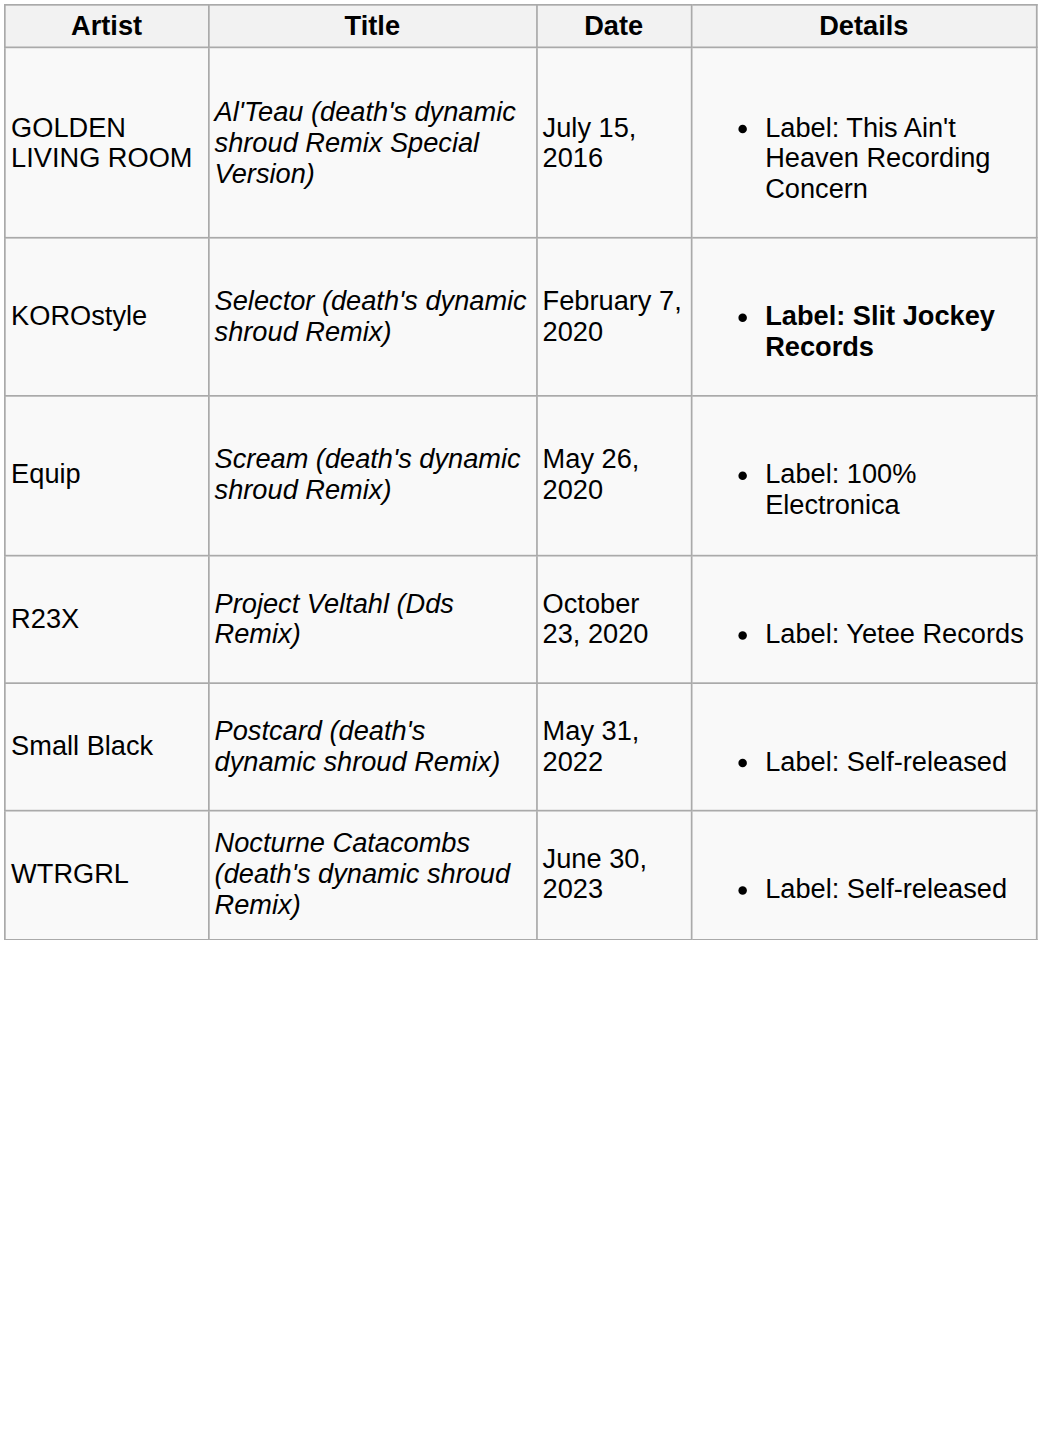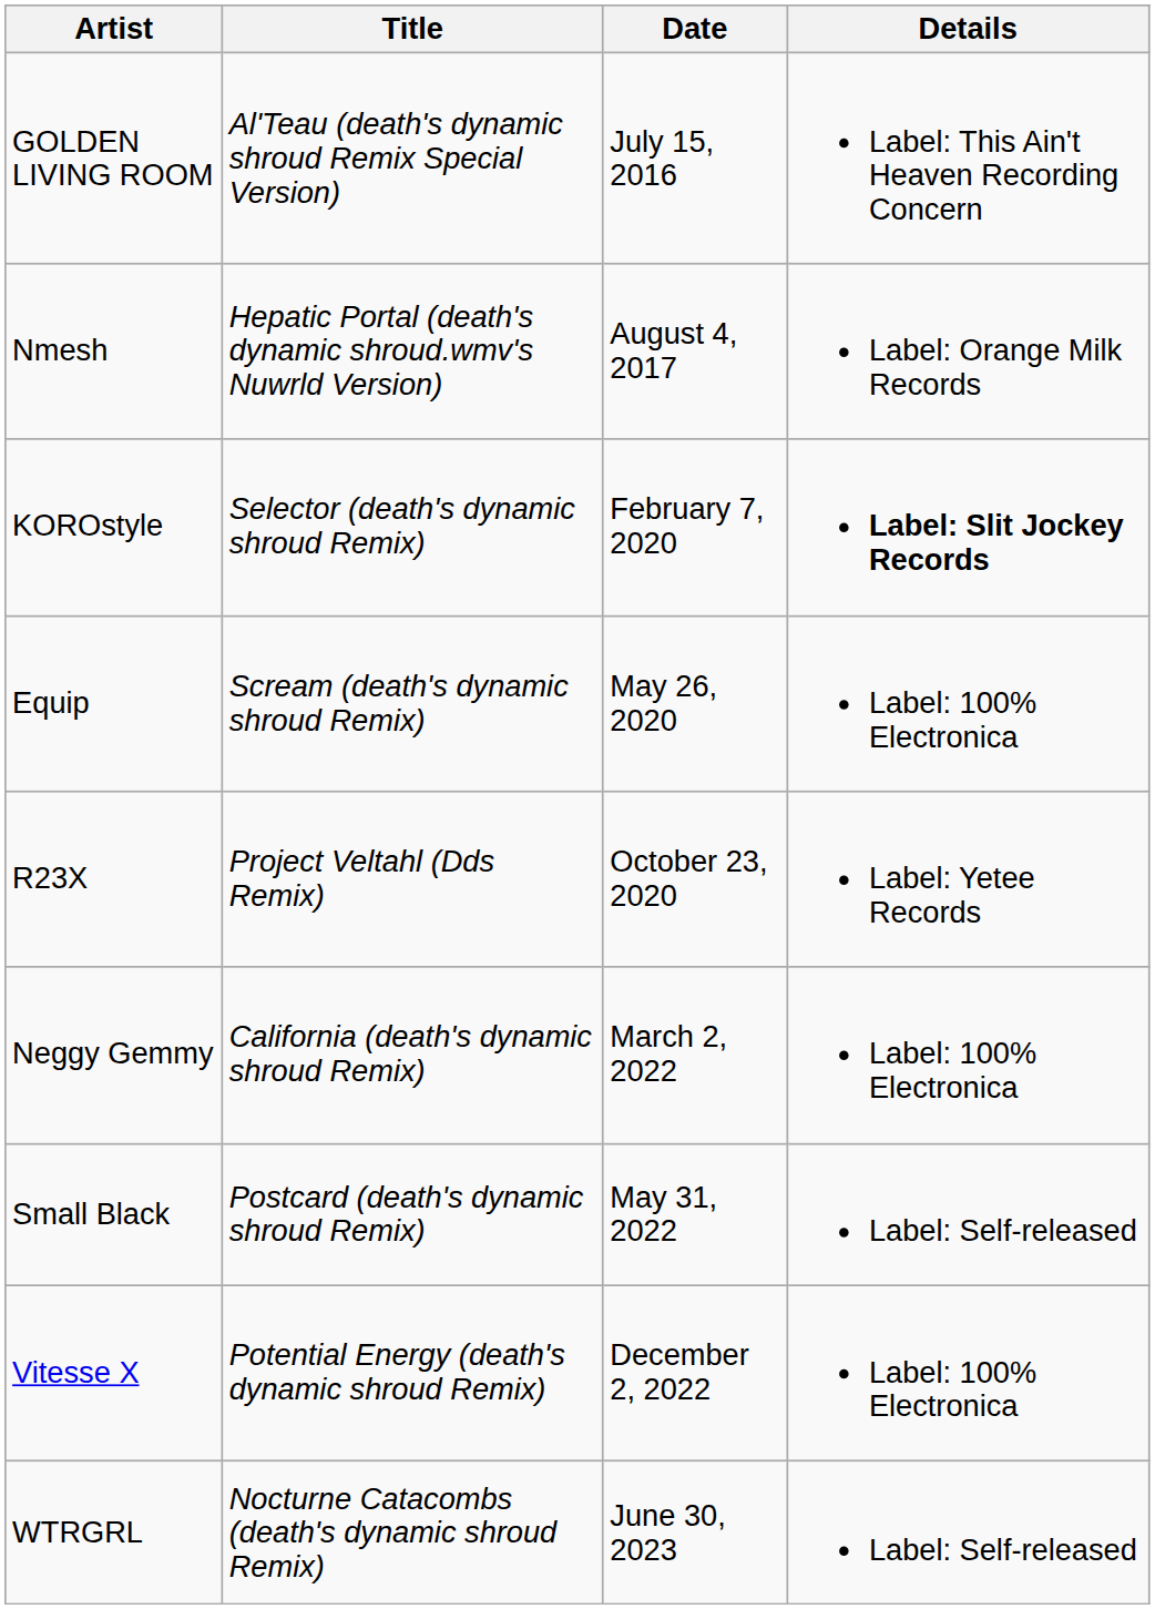+ row: Nmesh | Hepatic Portal (death's dynamic shroud.wmv's Nuwrld Version) | August 4, 2017 | Label: Orange Milk Records
+ row: Neggy Gemmy | California (death's dynamic shroud Remix) | March 2, 2022 | Label: 100% Electronica
+ row: Vitesse X | Potential Energy (death's dynamic shroud Remix) | December 2, 2022 | Label: 100% Electronica
